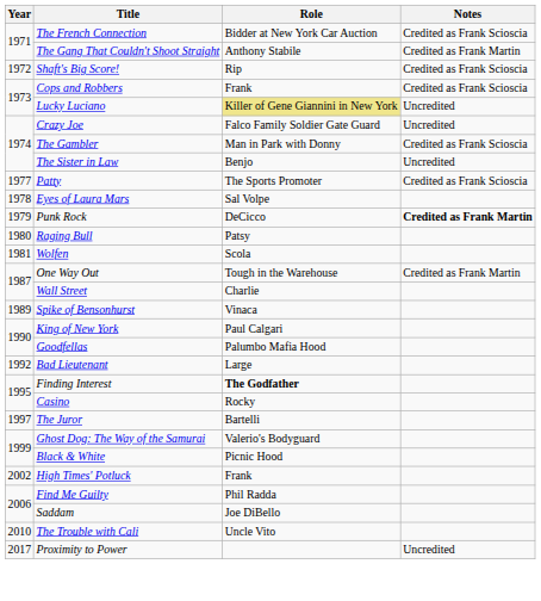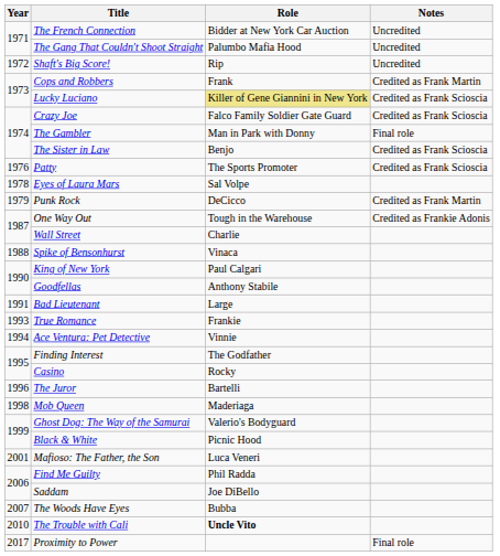The French Connection | Notes: Credited as Frank Scioscia -> Uncredited
The Gang That Couldn't Shoot Straight | Role: Anthony Stabile -> Palumbo Mafia Hood
The Gang That Couldn't Shoot Straight | Notes: Credited as Frank Martin -> Uncredited
Shaft's Big Score! | Notes: Credited as Frank Scioscia -> Uncredited
Cops and Robbers | Notes: Credited as Frank Scioscia -> Credited as Frank Martin
Lucky Luciano | Notes: Uncredited -> Credited as Frank Scioscia
Crazy Joe | Notes: Uncredited -> Credited as Frank Scioscia
The Gambler | Notes: Credited as Frank Scioscia -> Final role
The Sister in Law | Notes: Uncredited -> Credited as Frank Scioscia
Patty | Year: 1977 -> 1976
Punk Rock | Notes: bold -> normal
- row: 1980 | Raging Bull | Patsy
- row: 1981 | Wolfen | Scola
One Way Out | Notes: Credited as Frank Martin -> Credited as Frankie Adonis
Spike of Bensonhurst | Year: 1989 -> 1988
Goodfellas | Role: Palumbo Mafia Hood -> Anthony Stabile
Bad Lieutenant | Year: 1992 -> 1991
+ row: 1993 | True Romance | Frankie
+ row: 1994 | Ace Ventura: Pet Detective | Vinnie
Finding Interest | Role: bold -> normal
The Juror | Year: 1997 -> 1996
+ row: 1998 | Mob Queen | Maderiaga
+ row: 2001 | Mafioso: The Father, the Son | Luca Veneri
- row: 2002 | High Times' Potluck | Frank
+ row: 2007 | The Woods Have Eyes | Bubba
The Trouble with Cali | Role: normal -> bold
Proximity to Power | Notes: Uncredited -> Final role
